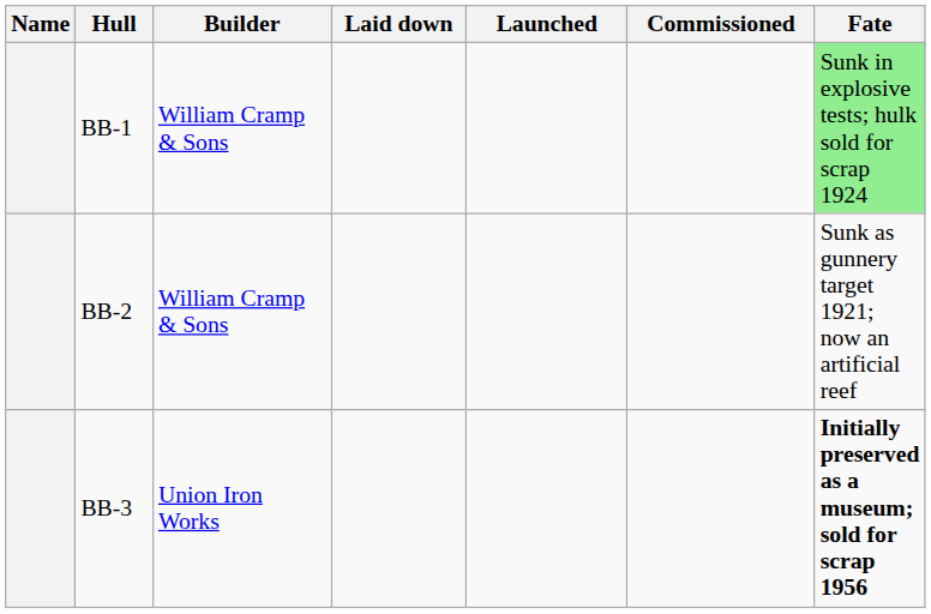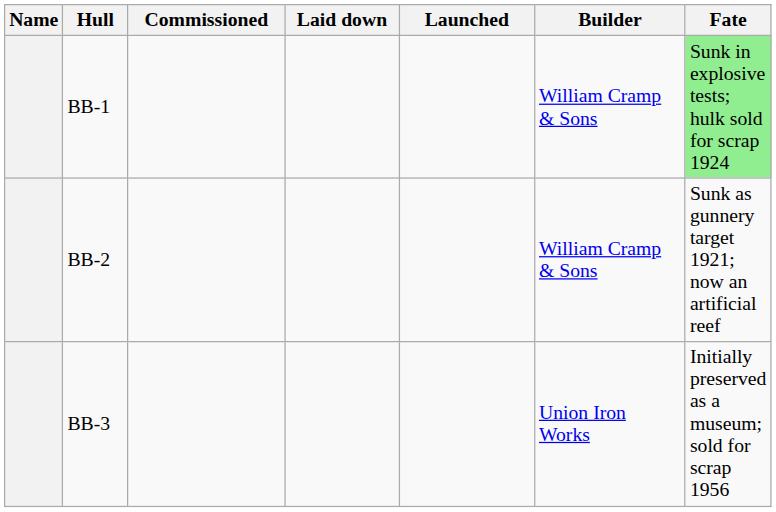columns swapped: Builder <-> Commissioned
BB-3 | Fate: bold -> normal
